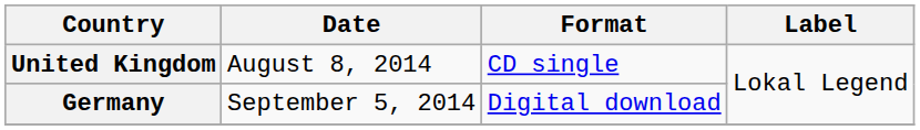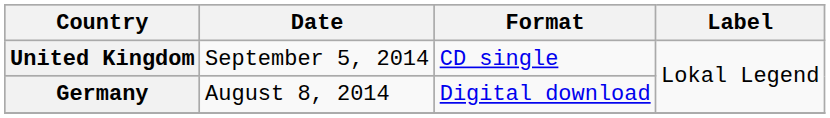United Kingdom | Date: August 8, 2014 -> September 5, 2014
Germany | Date: September 5, 2014 -> August 8, 2014
